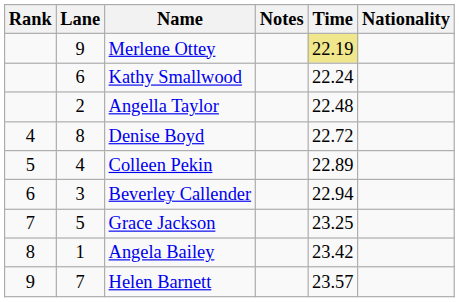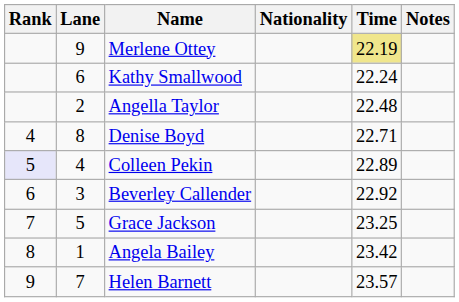columns swapped: Nationality <-> Notes
Denise Boyd | Time: 22.72 -> 22.71
Colleen Pekin | Rank: no background -> lavender background
Beverley Callender | Time: 22.94 -> 22.92
